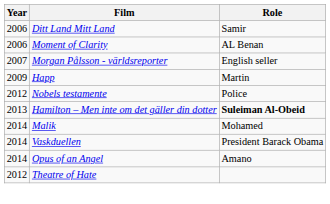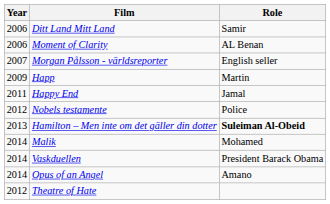+ row: 2011 | Happy End | Jamal
